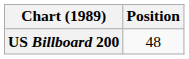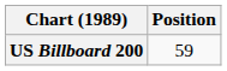US Billboard 200 | Position: 48 -> 59
